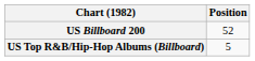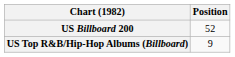US Top R&B/Hip-Hop Albums (Billboard) | Position: 5 -> 9
